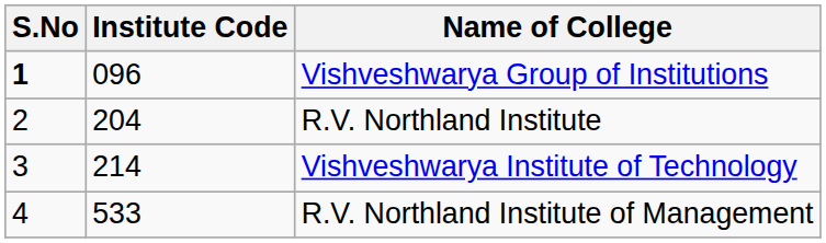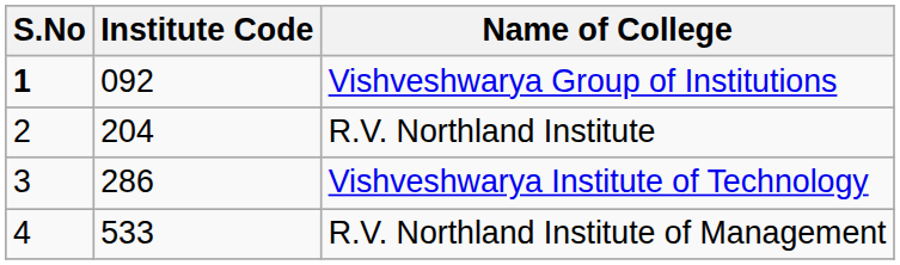Vishveshwarya Group of Institutions | Institute Code: 096 -> 092
Vishveshwarya Institute of Technology | Institute Code: 214 -> 286
